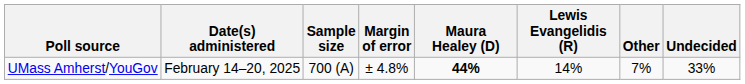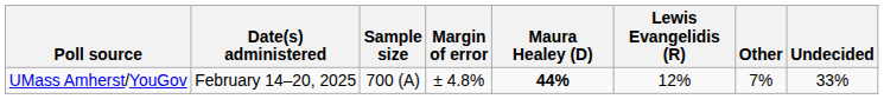UMass Amherst/YouGov | Lewis Evangelidis (R): 14% -> 12%
